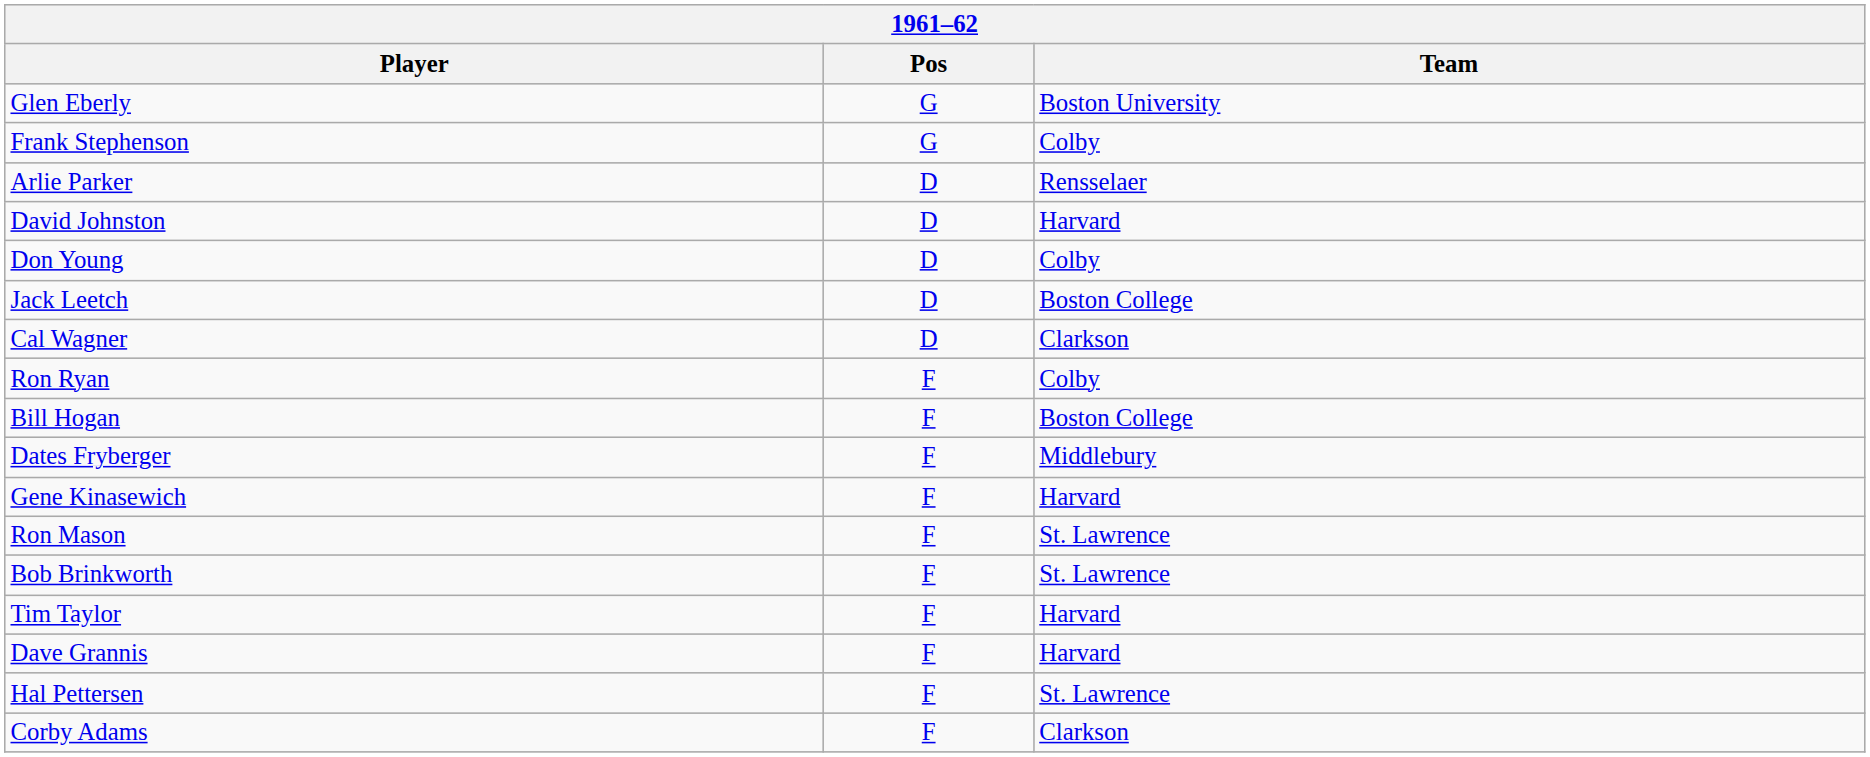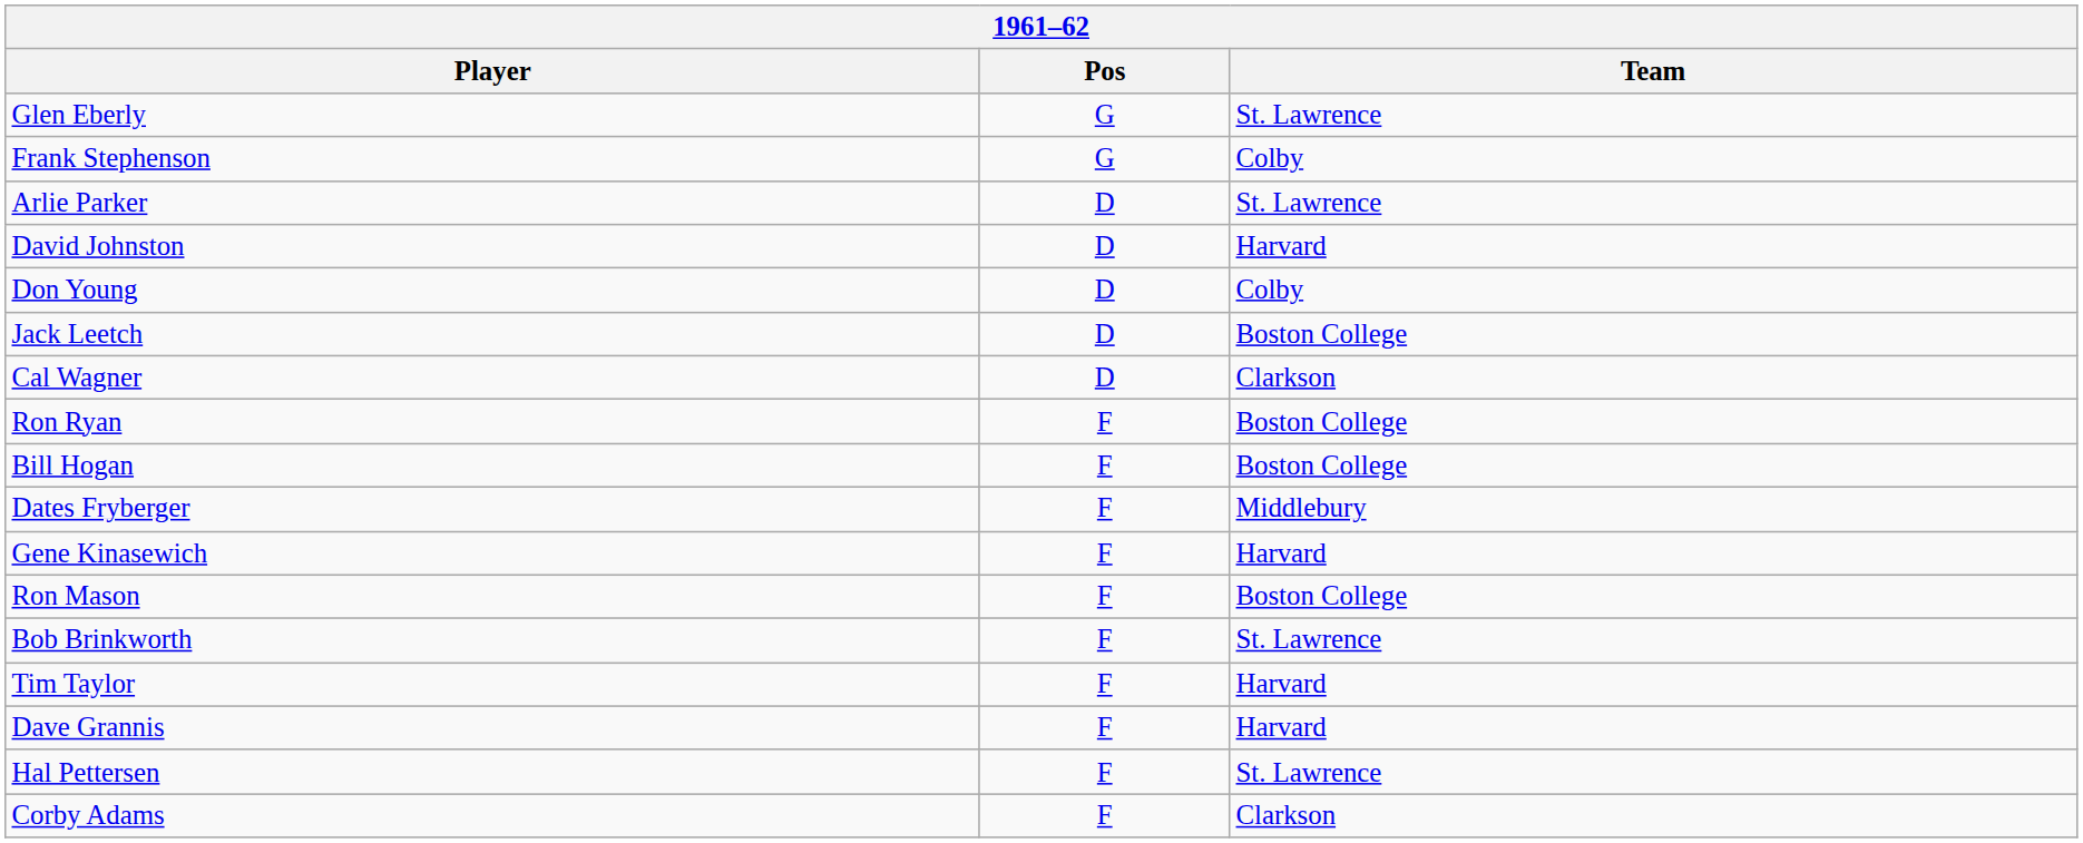Glen Eberly | Team: Boston University -> St. Lawrence
Arlie Parker | Team: Rensselaer -> St. Lawrence
Ron Ryan | Team: Colby -> Boston College
Ron Mason | Team: St. Lawrence -> Boston College
